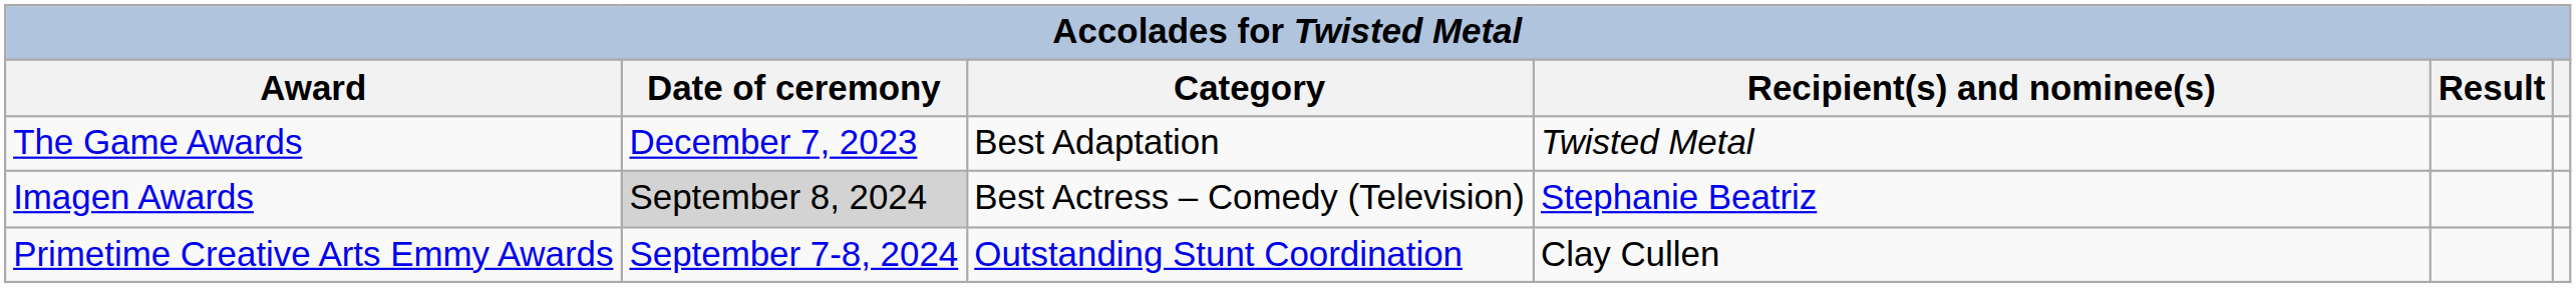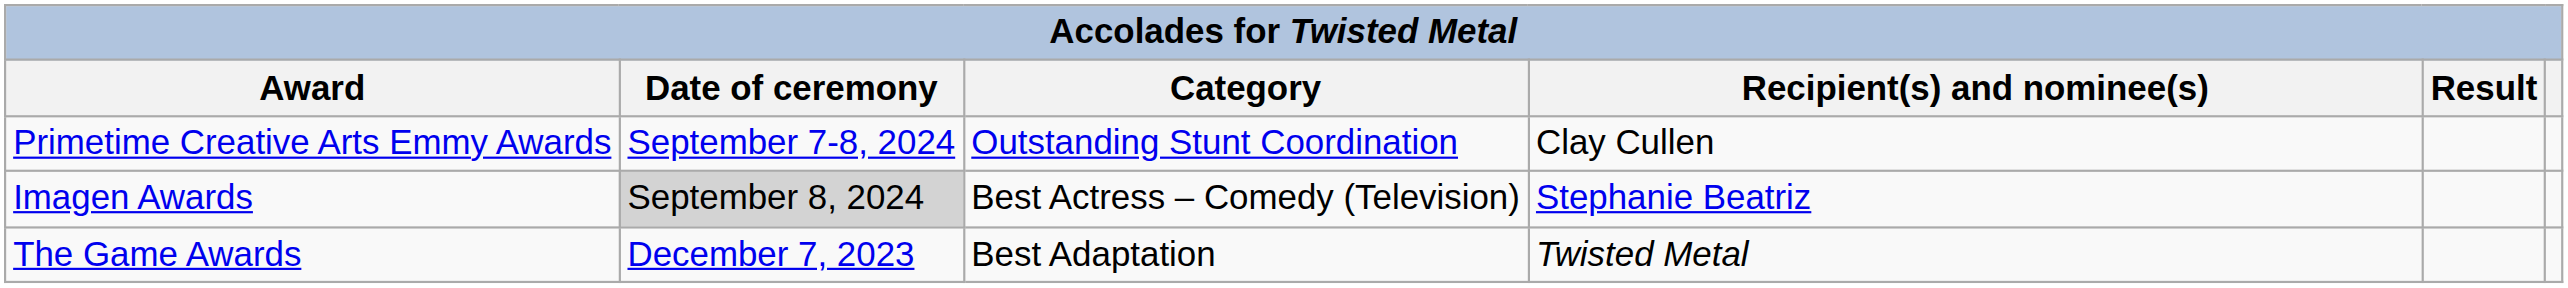rows swapped: The Game Awards <-> Primetime Creative Arts Emmy Awards
